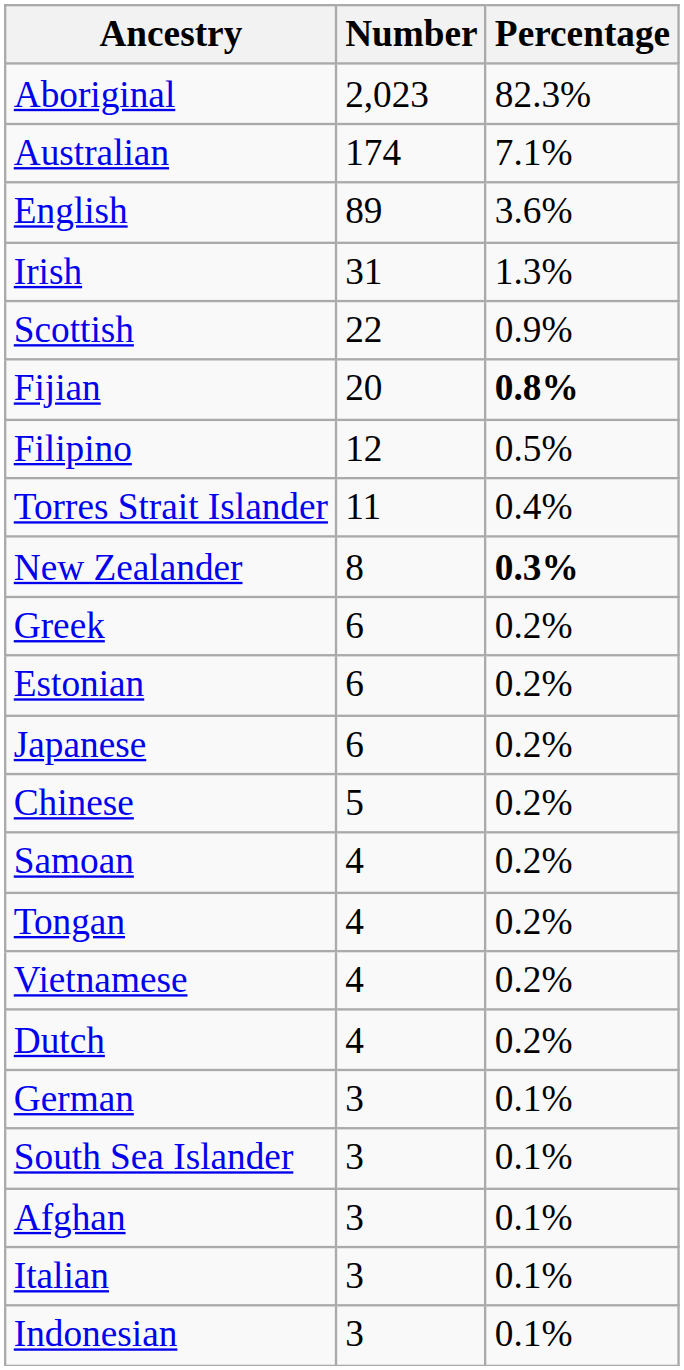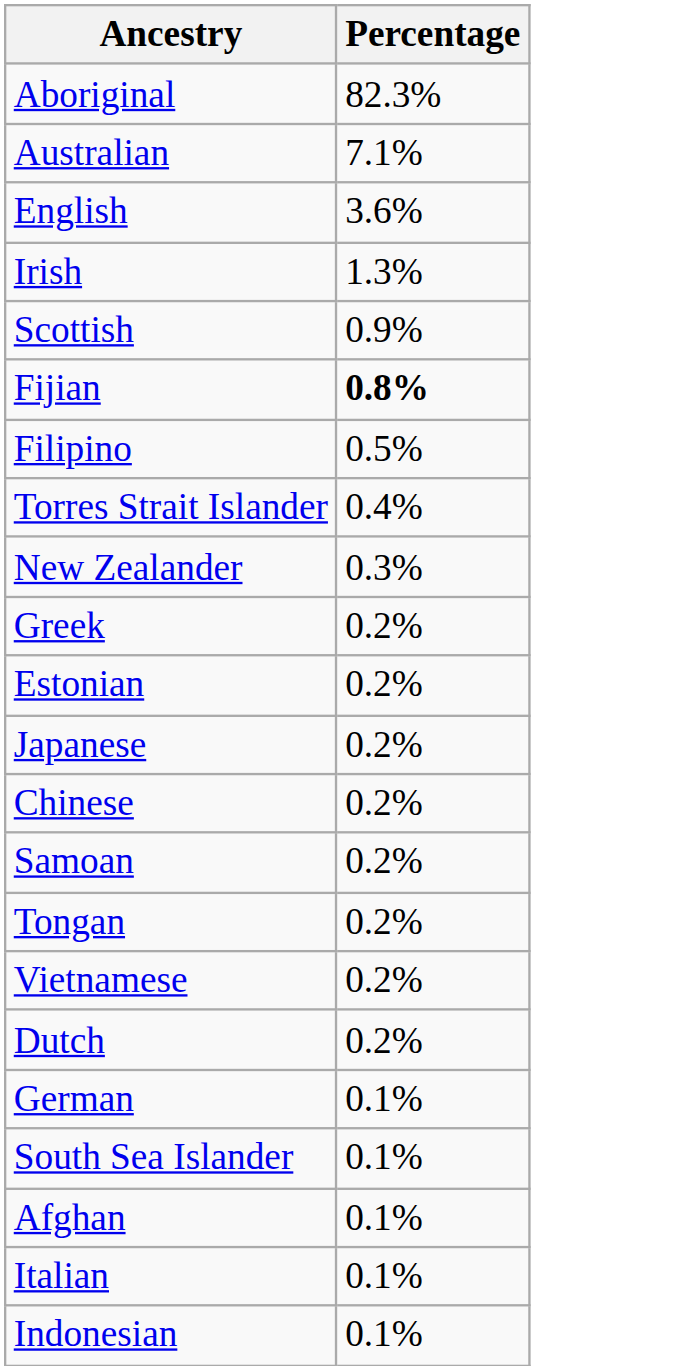- column: Number | 2,023 | 174 | 89 | 31 | 22 | 20 | 12 | 11 | 8 | 6 | 6 | 6 | 5 | 4 | 4 | 4 | 4 | 3 | 3 | 3 | 3 | 3
New Zealander | Percentage: bold -> normal
